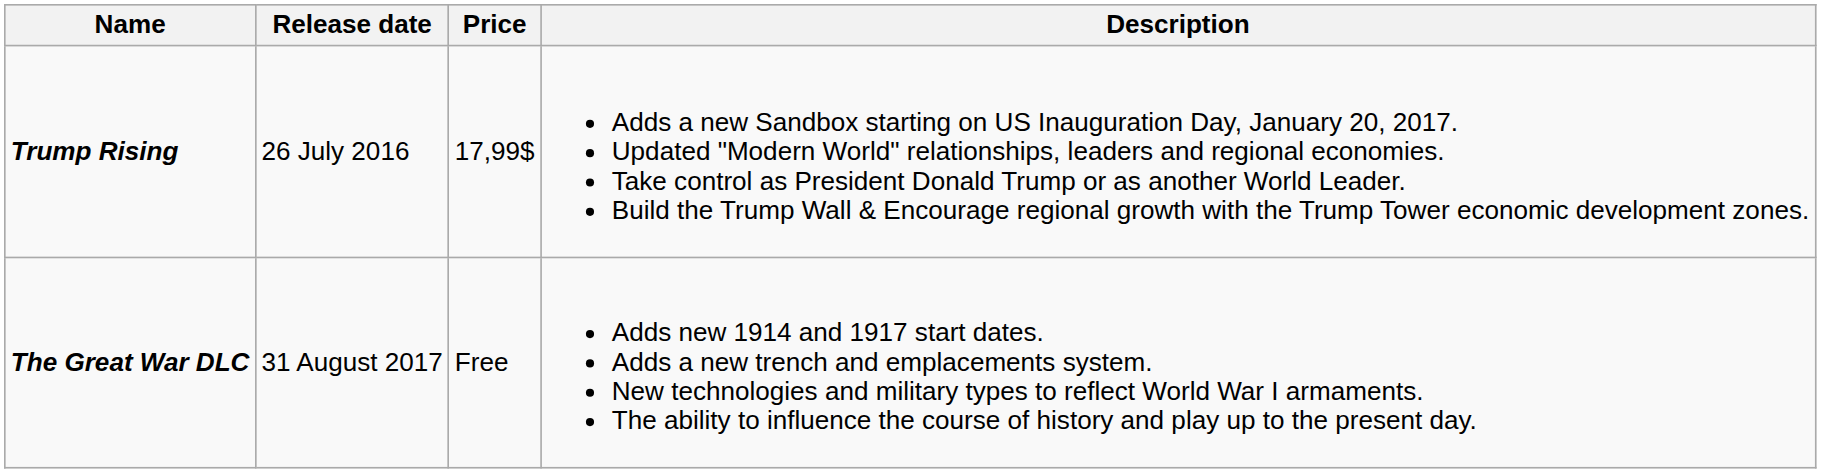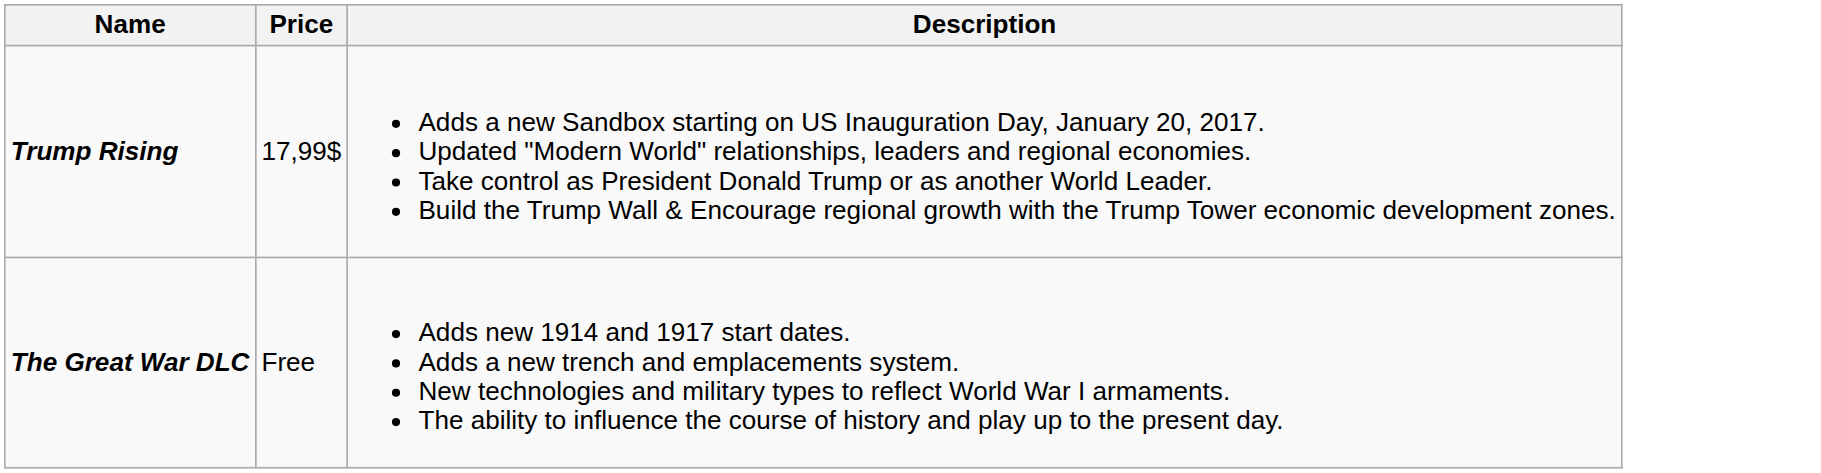- column: Release date | 26 July 2016 | 31 August 2017
